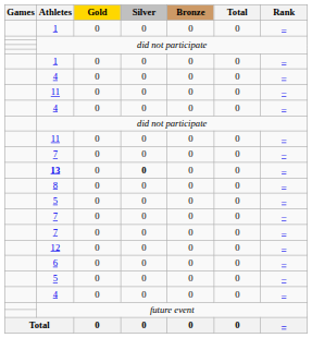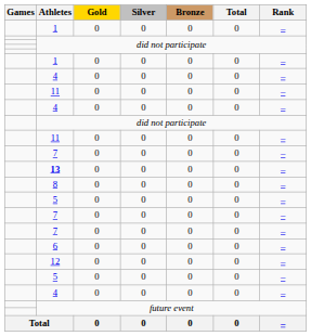13 | Silver: bold -> normal
rows swapped: 6 <-> 12
